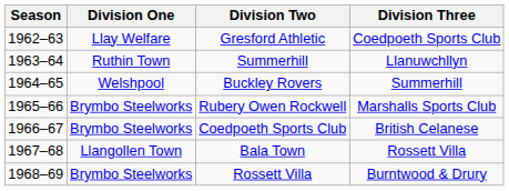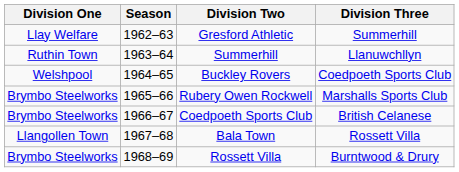columns swapped: Season <-> Division One
Gresford Athletic | Division Three: Coedpoeth Sports Club -> Summerhill
Buckley Rovers | Division Three: Summerhill -> Coedpoeth Sports Club
